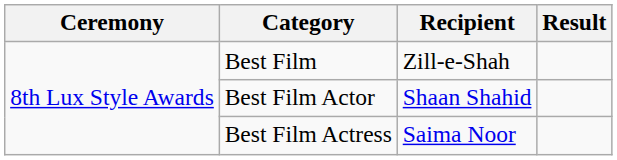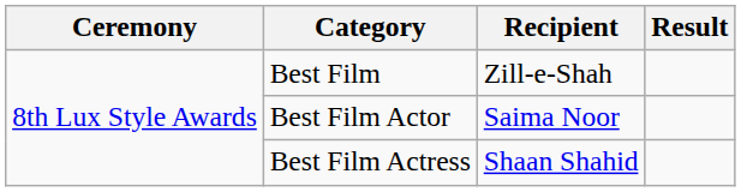Best Film Actor | Recipient: Shaan Shahid -> Saima Noor
Best Film Actress | Recipient: Saima Noor -> Shaan Shahid
